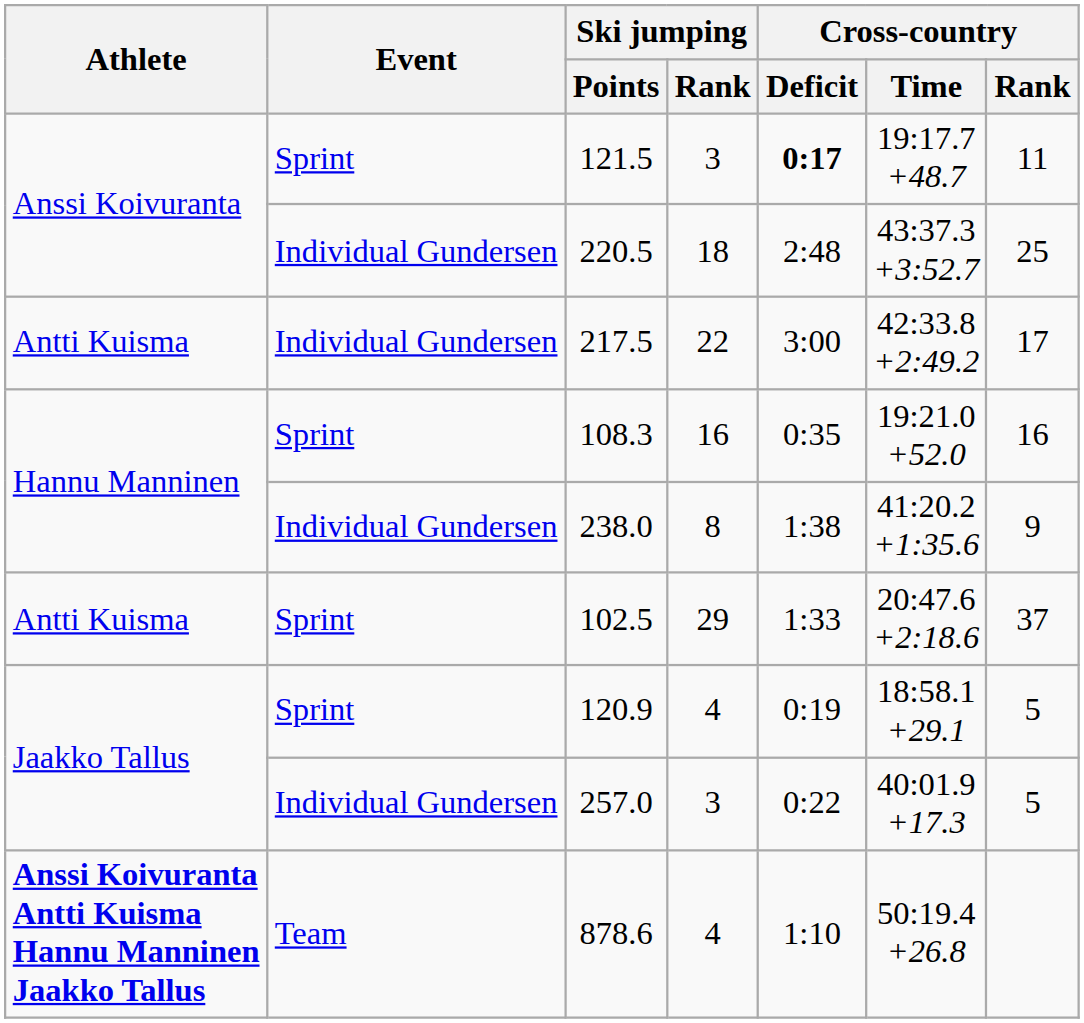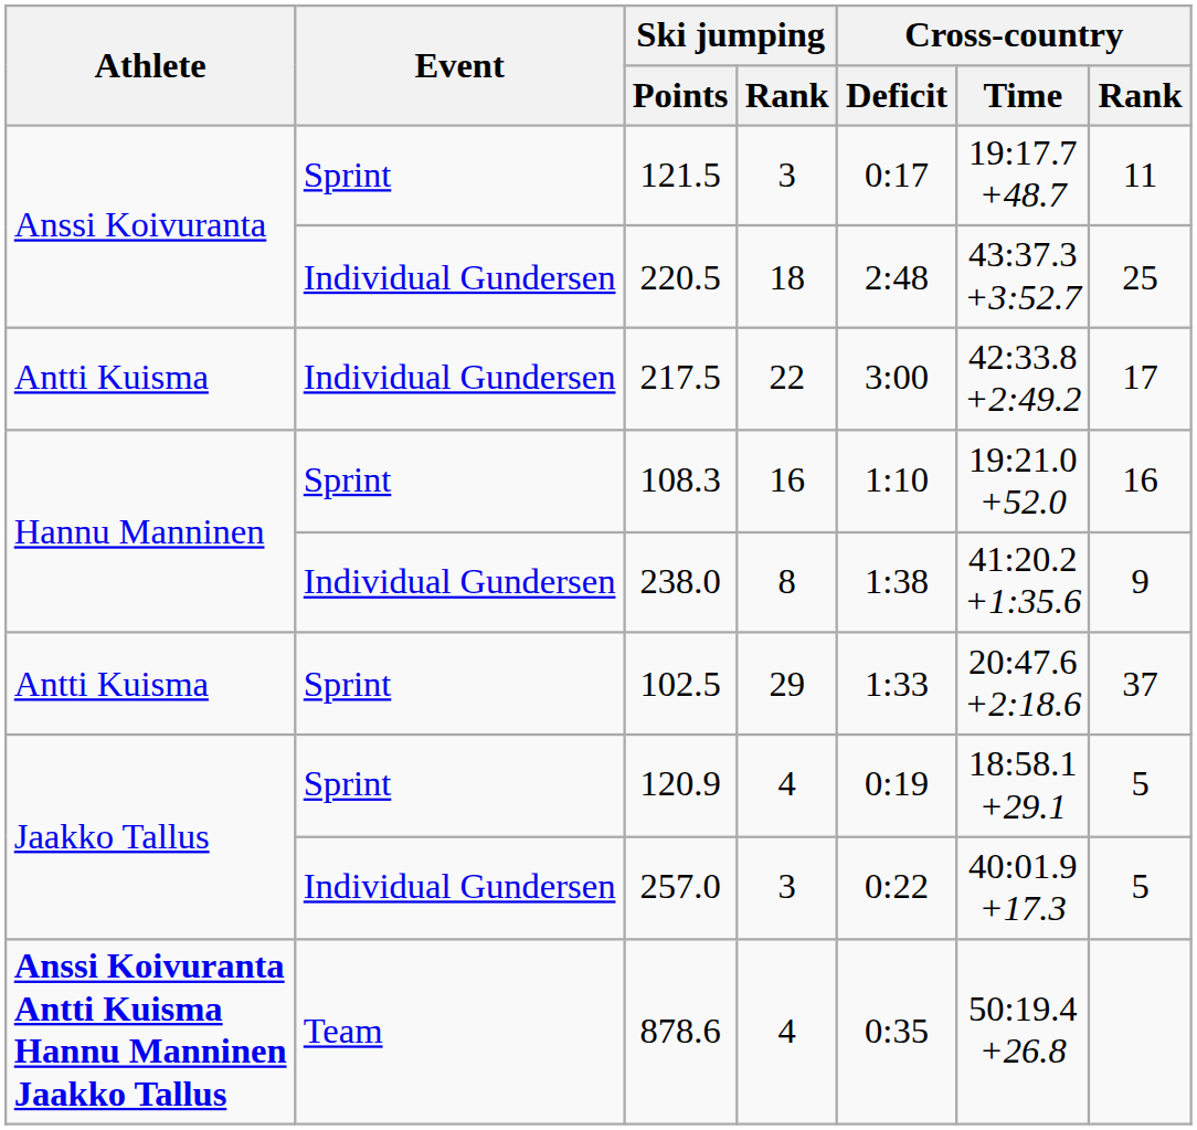121.5 | Cross-country / Deficit: bold -> normal
108.3 | Cross-country / Deficit: 0:35 -> 1:10
878.6 | Cross-country / Deficit: 1:10 -> 0:35
